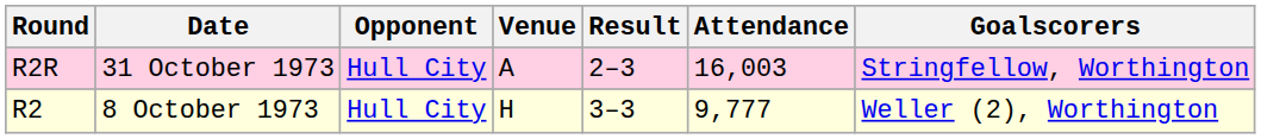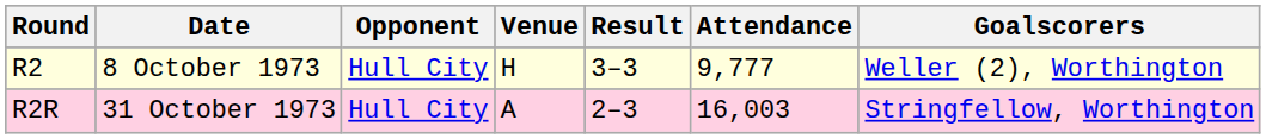rows swapped: R2 <-> R2R
